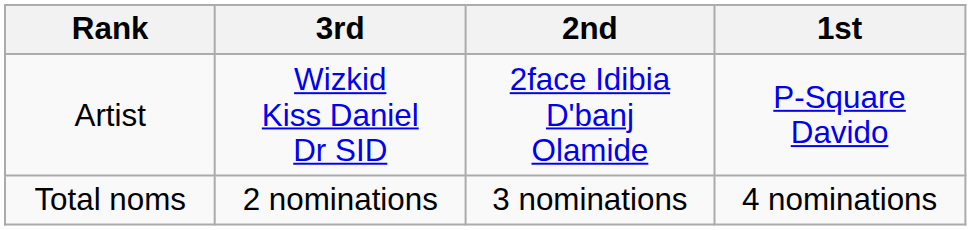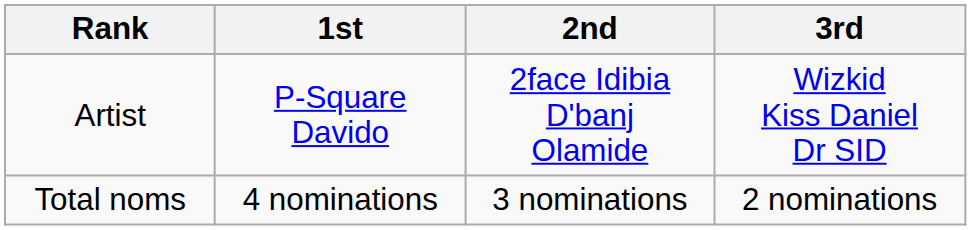columns swapped: 1st <-> 3rd
